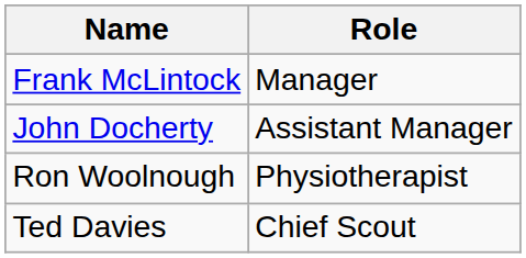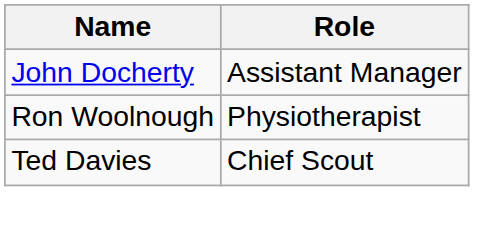- row: Frank McLintock | Manager
